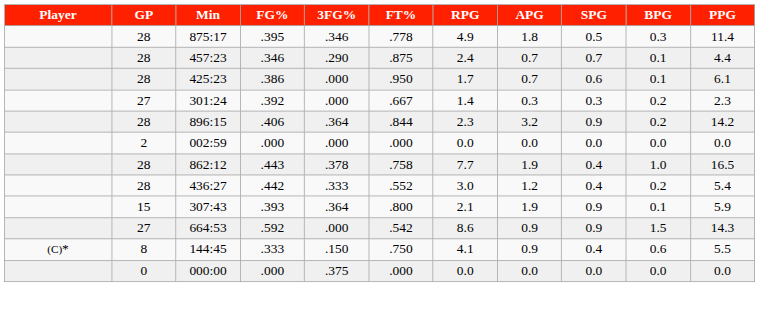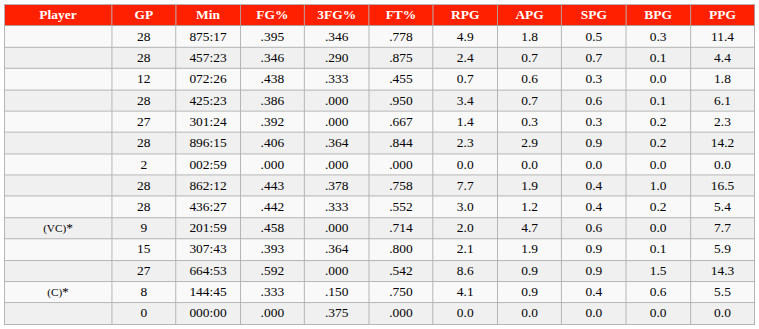+ row: 12 | 072:26 | .438 | .333 | .455 | 0.7 | 0.6 | 0.3 | 0.0 | 1.8
425:23 | RPG: 1.7 -> 3.4
896:15 | APG: 3.2 -> 2.9
+ row: (VC)* | 9 | 201:59 | .458 | .000 | .714 | 2.0 | 4.7 | 0.6 | 0.0 | 7.7
